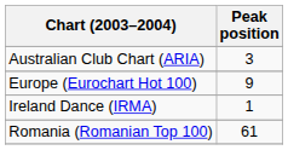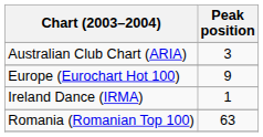Romania (Romanian Top 100) | Peak position: 61 -> 63
